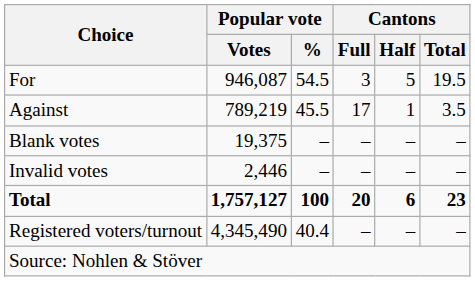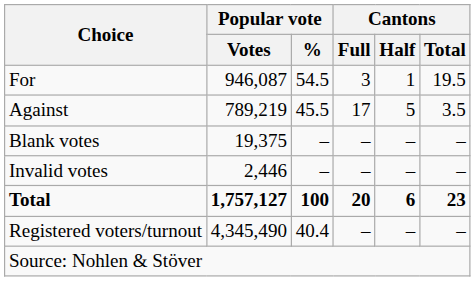For | Cantons / Half: 5 -> 1
Against | Cantons / Half: 1 -> 5
